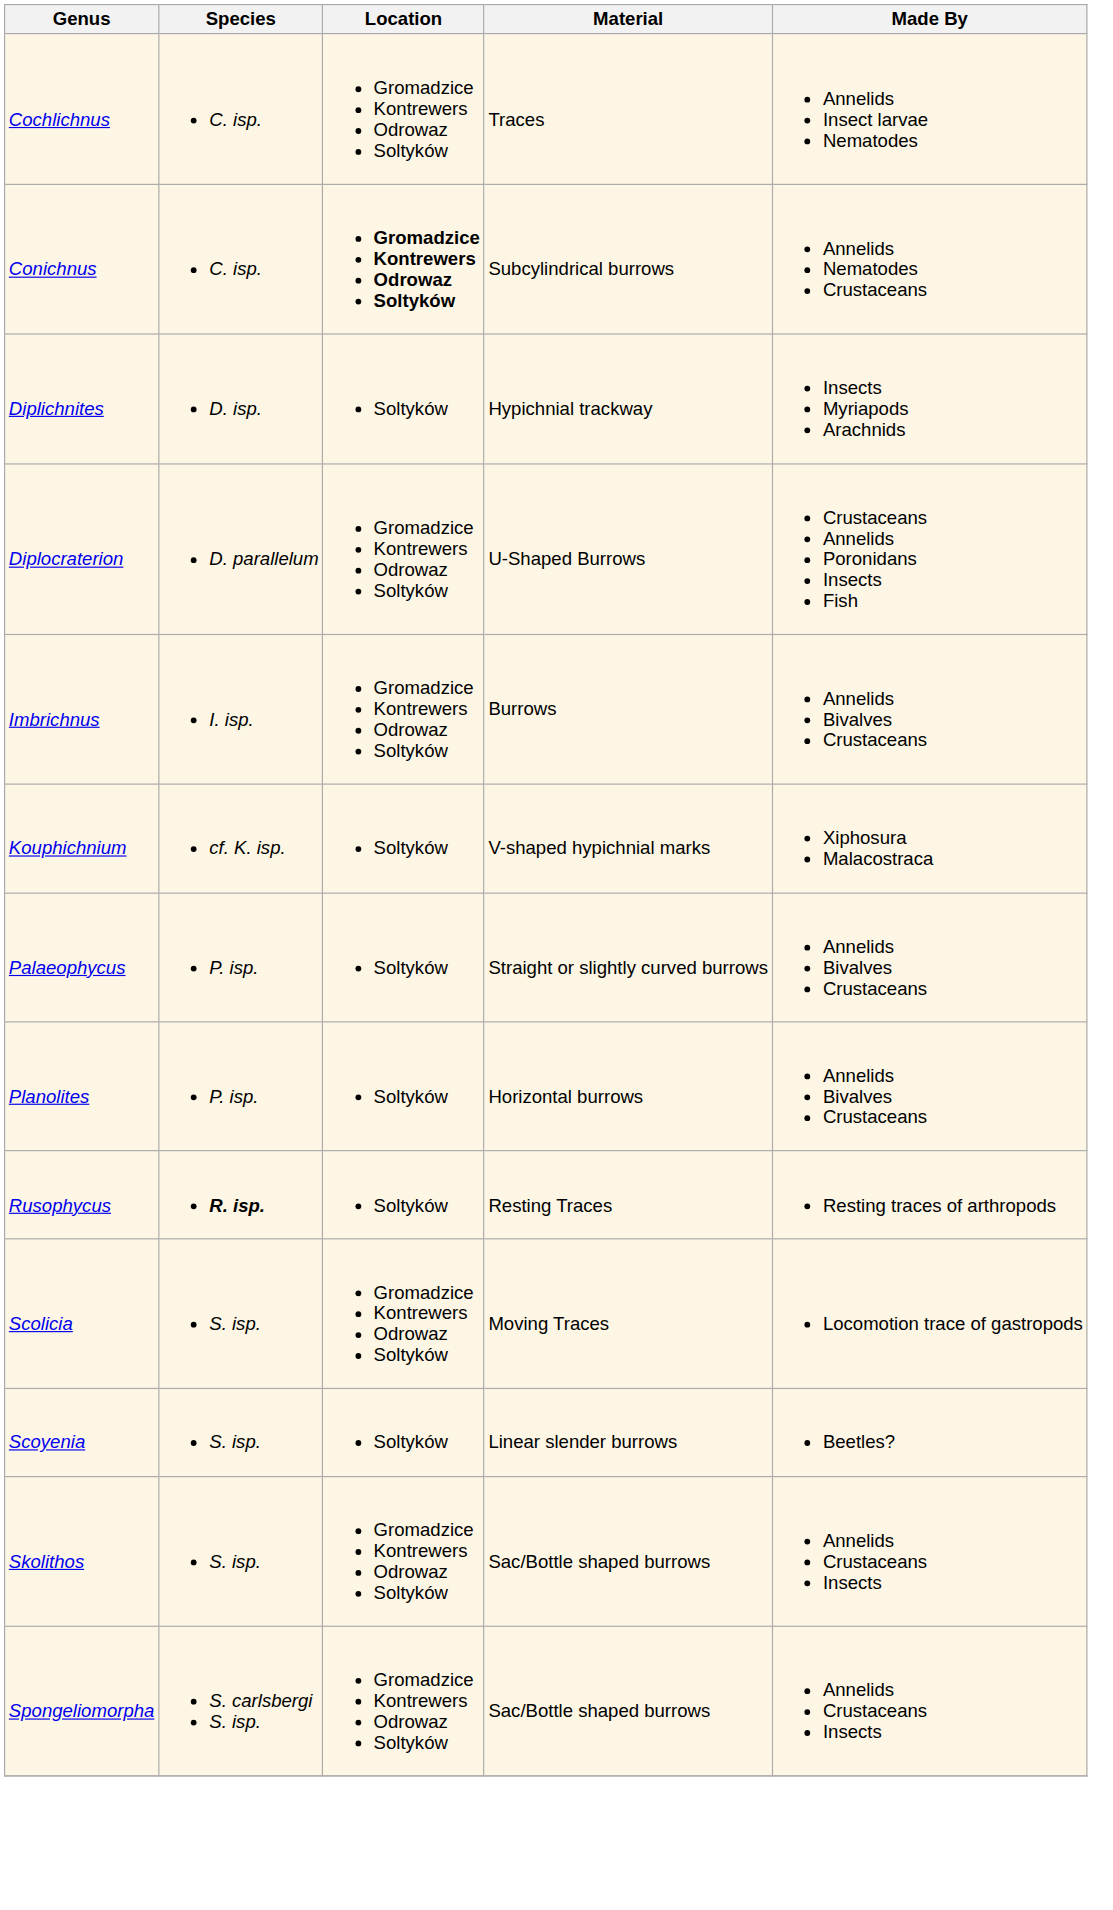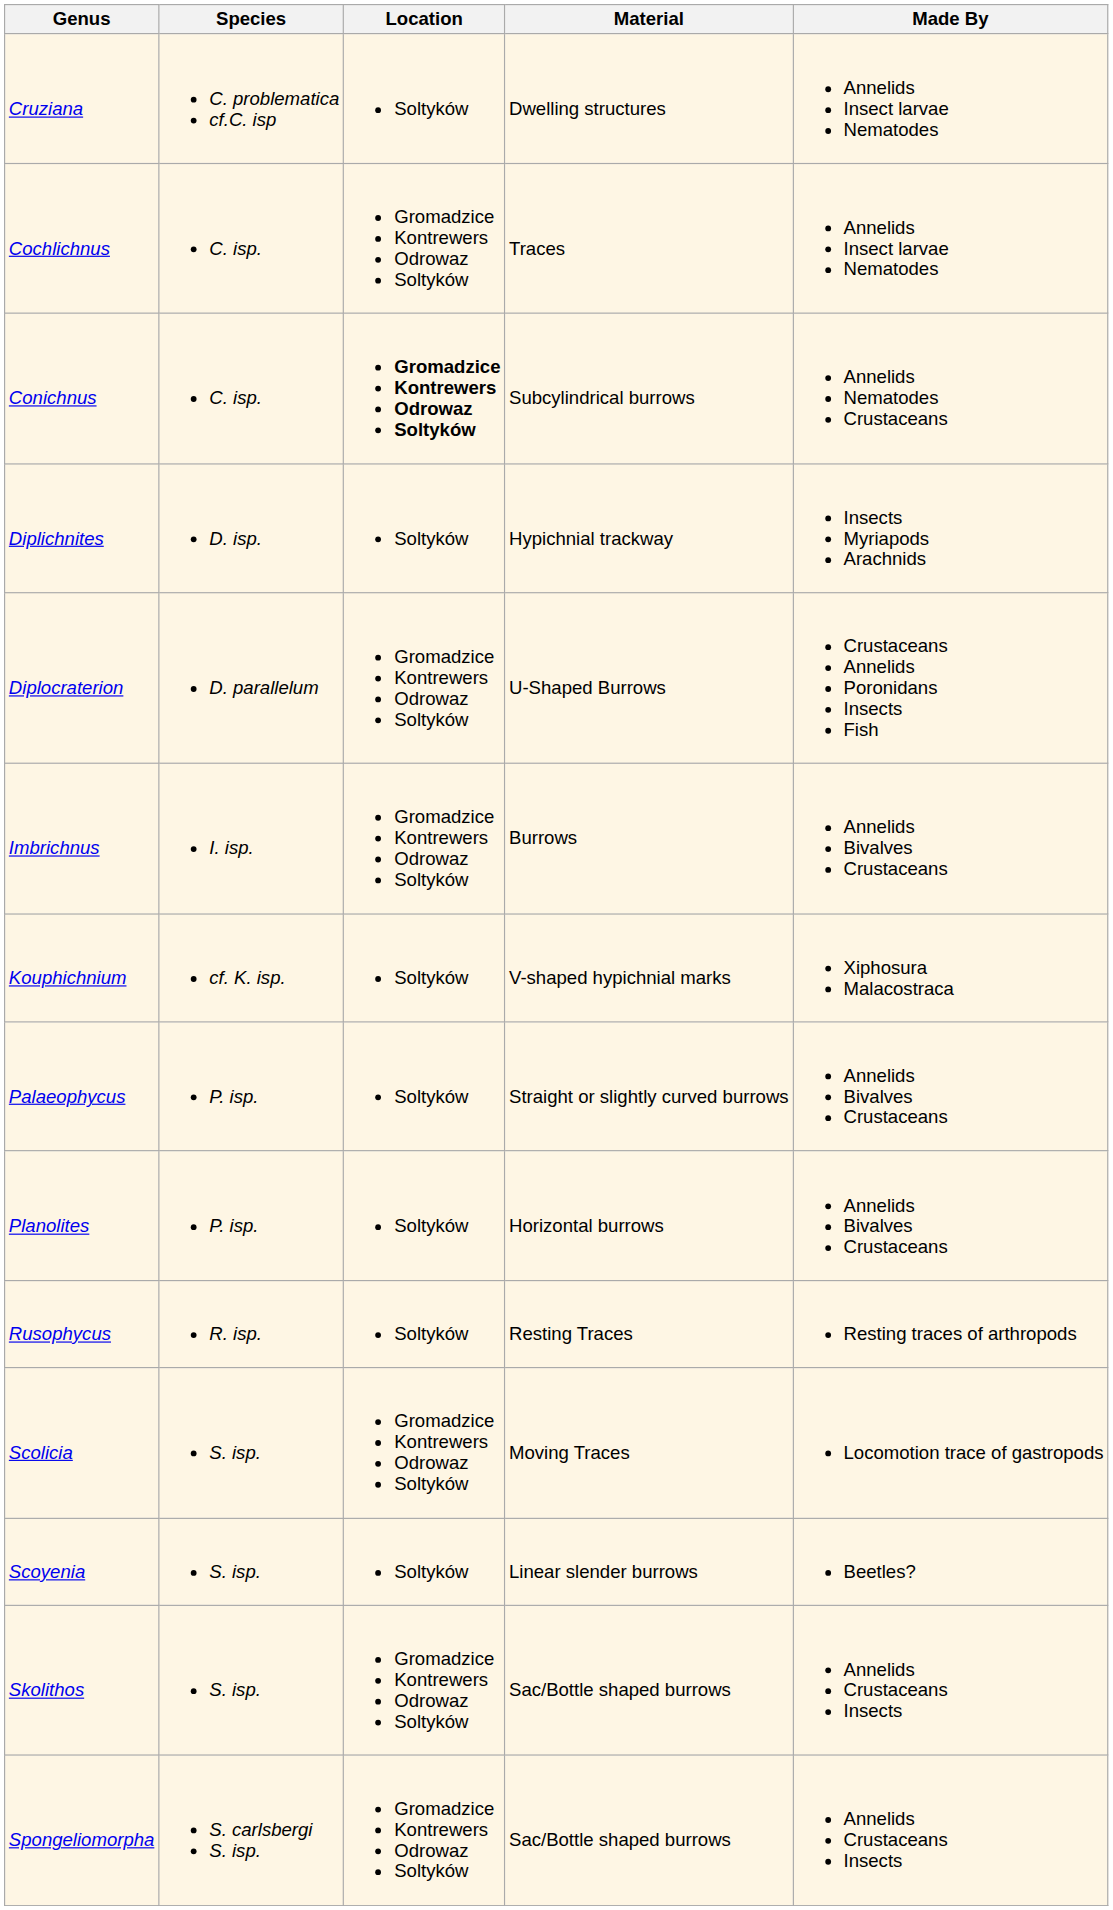+ row: Cruziana | C. problematica cf.C. isp | Soltyków | Dwelling structures | Annelids Insect larvae Nematodes
Rusophycus | Species: bold -> normal
